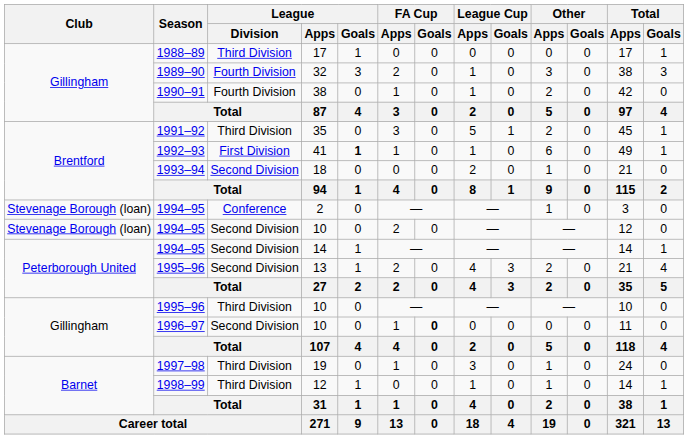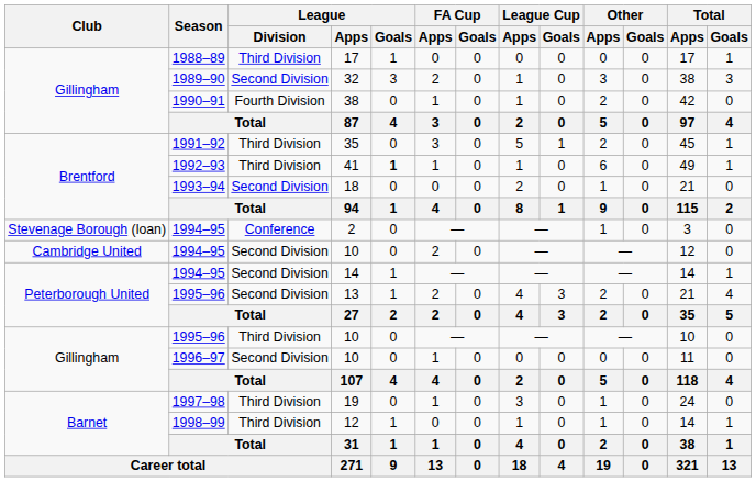32 | League / Division: Fourth Division -> Second Division
41 | League / Division: First Division -> Third Division
1994–95 / 10 | Club: Stevenage Borough (loan) -> Cambridge United
1996–97 / 10 | FA Cup / Goals: bold -> normal
